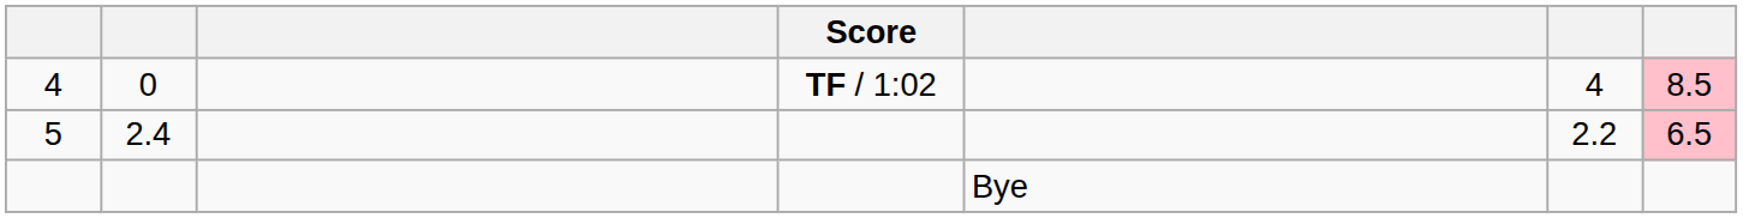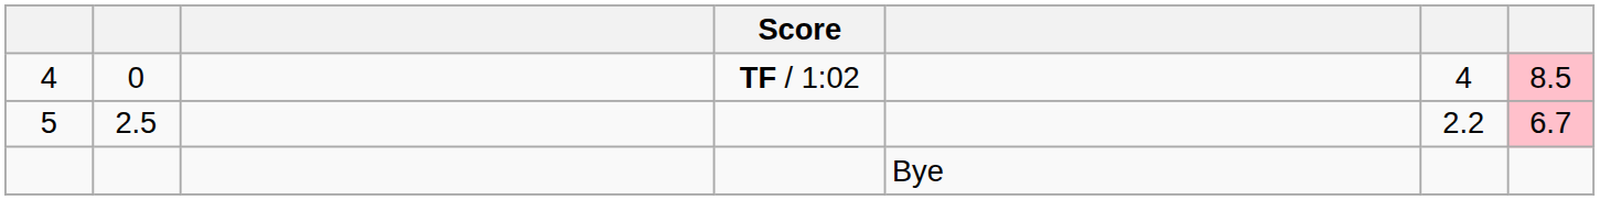5 | column 2: 2.4 -> 2.5
5 | column 7: 6.5 -> 6.7
